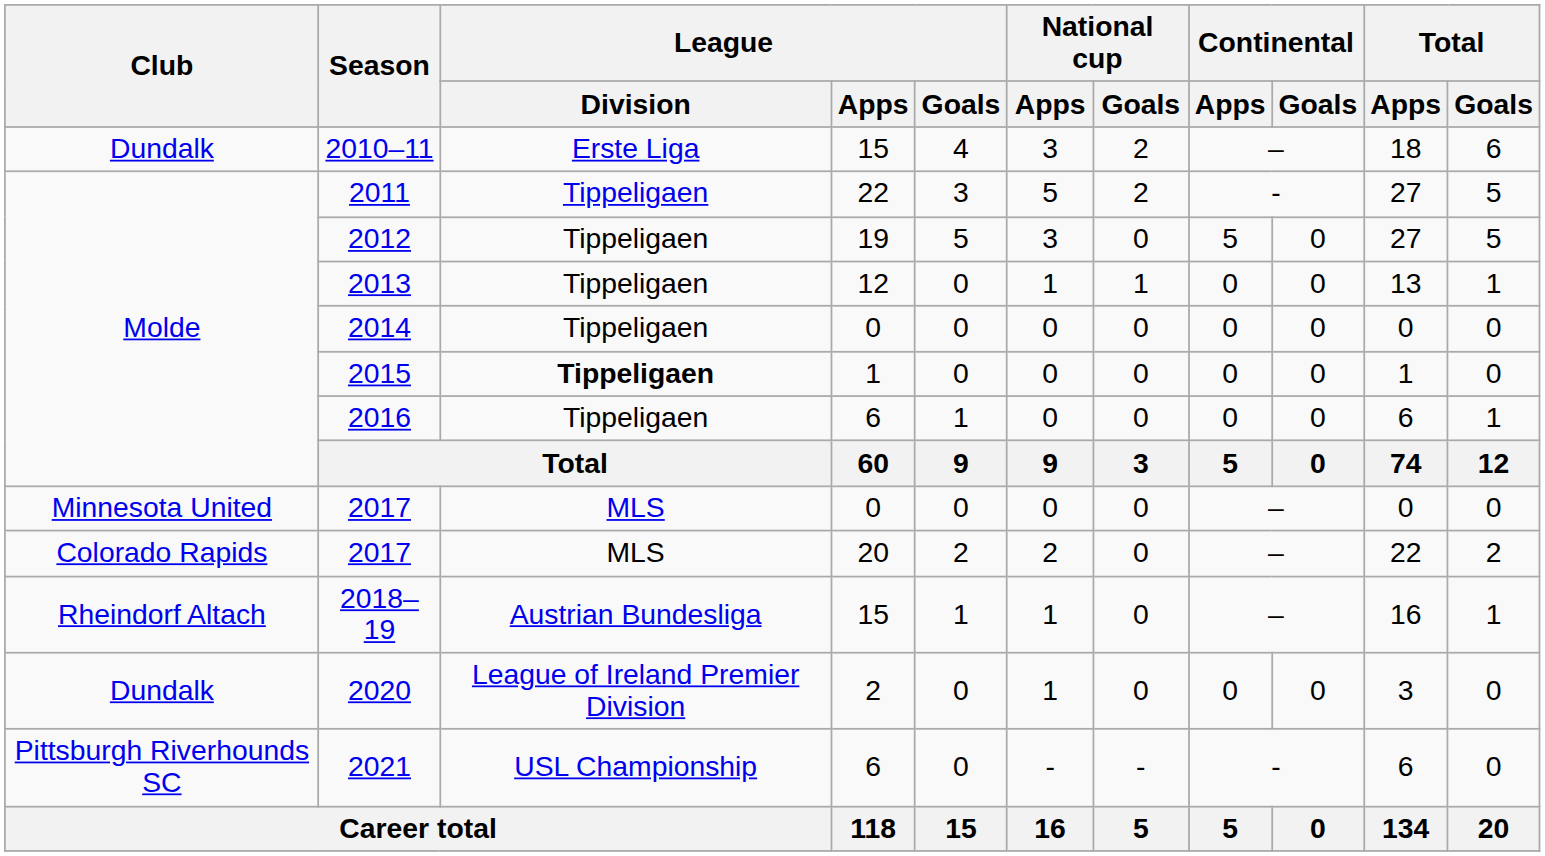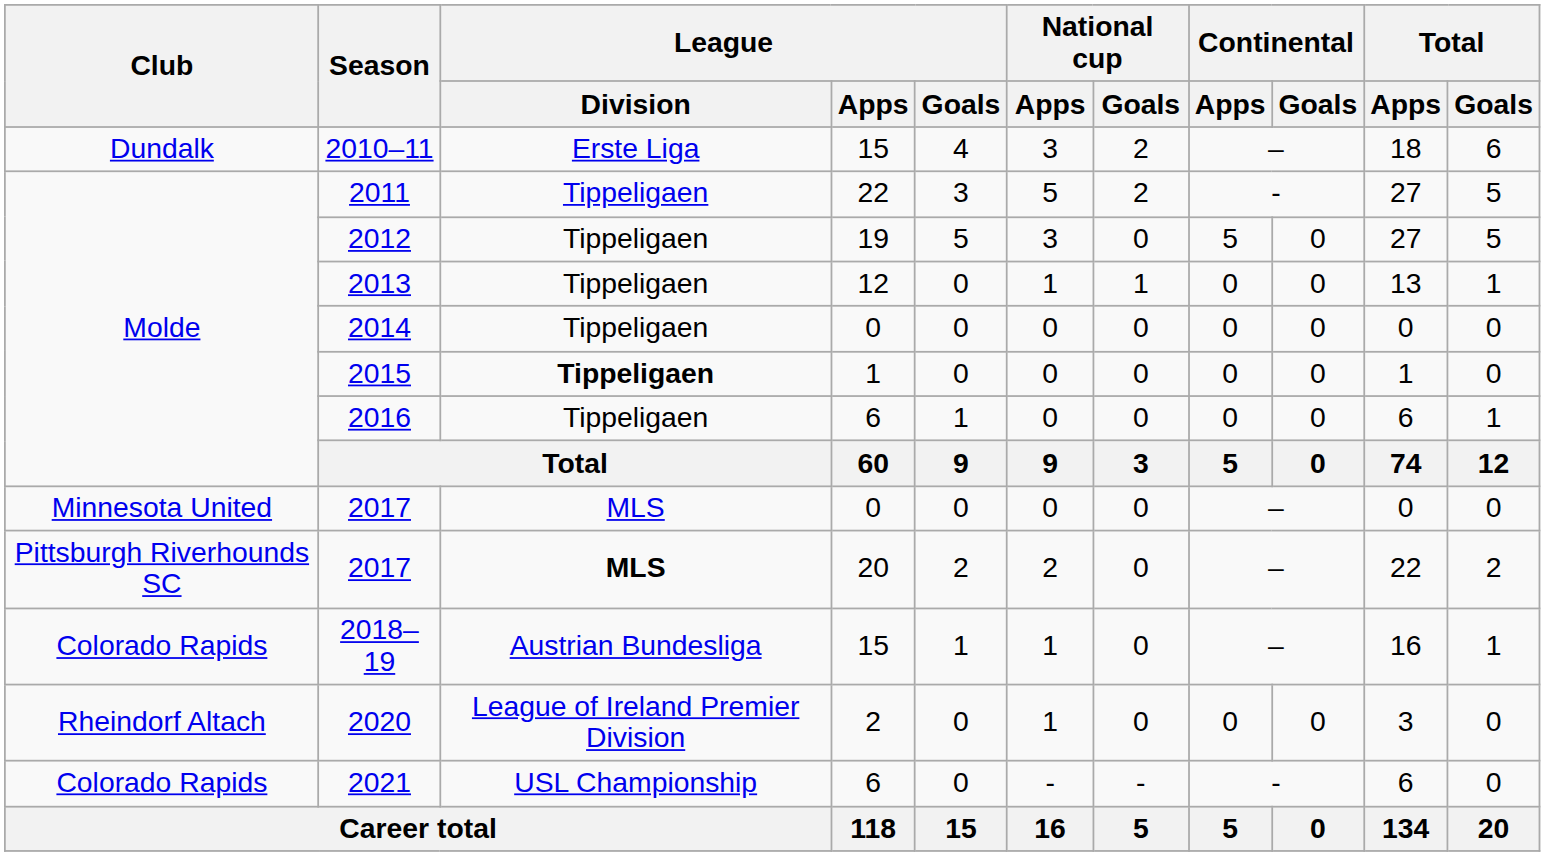2017 / 20 | Club: Colorado Rapids -> Pittsburgh Riverhounds SC
2017 / 20 | League / Division: normal -> bold
2018–19 | Club: Rheindorf Altach -> Colorado Rapids
2020 | Club: Dundalk -> Rheindorf Altach
2021 | Club: Pittsburgh Riverhounds SC -> Colorado Rapids
